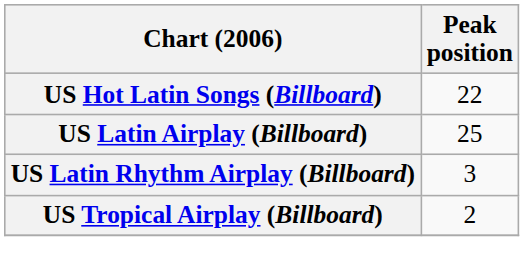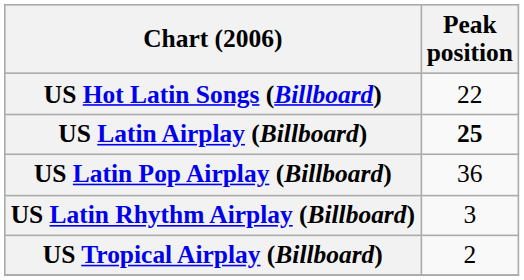US Latin Airplay (Billboard) | Peak position: normal -> bold
+ row: US Latin Pop Airplay (Billboard) | 36
